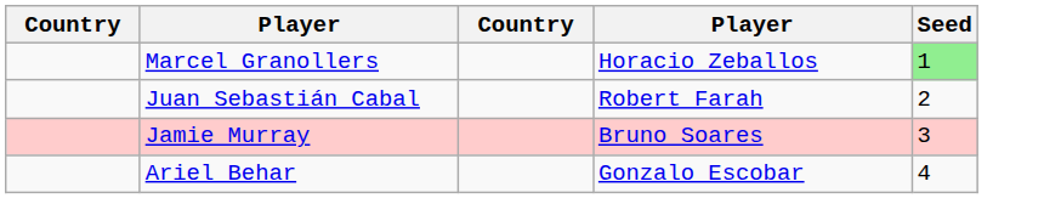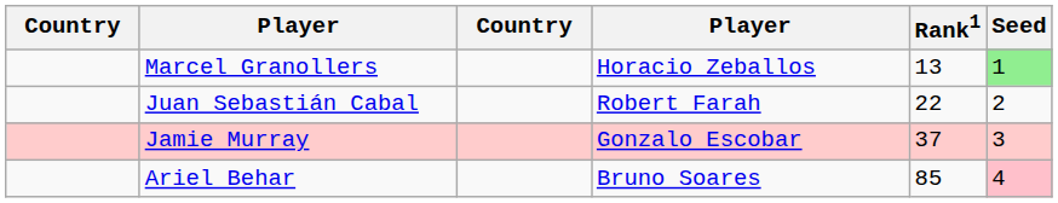+ column: Rank1 | 13 | 22 | 37 | 85
Jamie Murray | column 4: Bruno Soares -> Gonzalo Escobar
Ariel Behar | column 4: Gonzalo Escobar -> Bruno Soares
Ariel Behar | Seed: no background -> pink background
